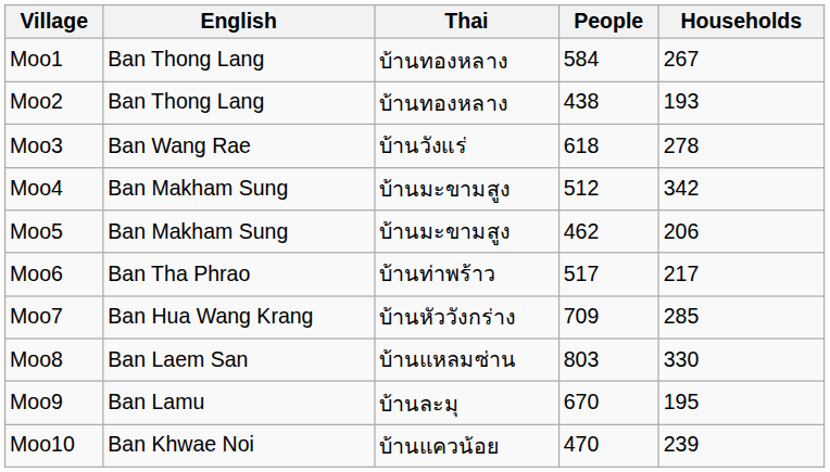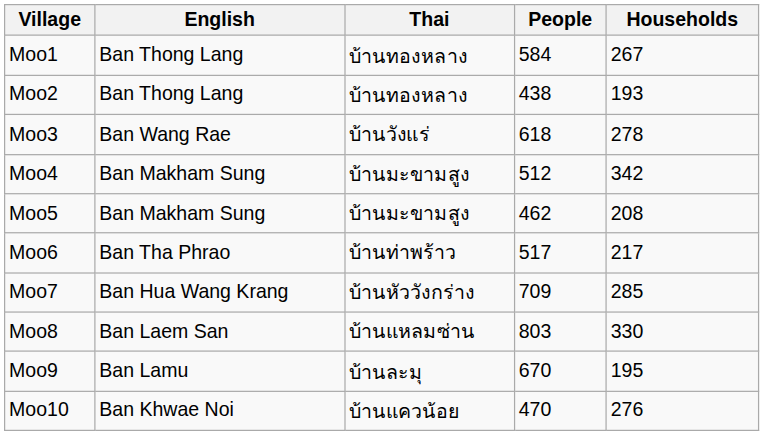Moo5 | Households: 206 -> 208
Moo10 | Households: 239 -> 276
